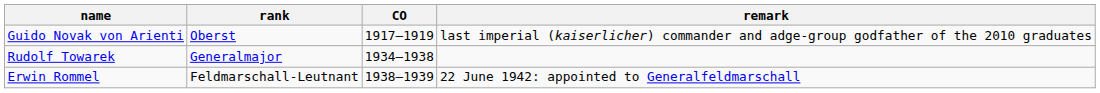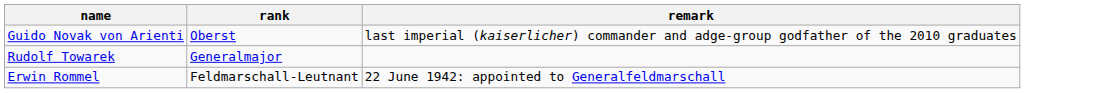- column: CO | 1917–1919 | 1934–1938 | 1938–1939
